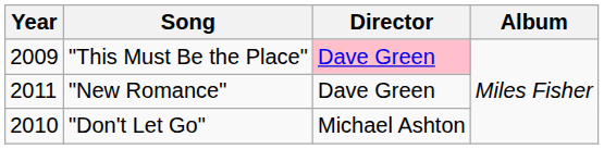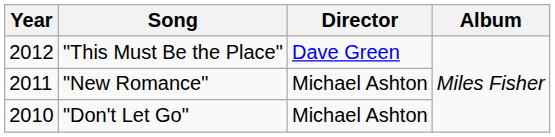"This Must Be the Place" | Year: 2009 -> 2012
"This Must Be the Place" | Director: pink background -> no background
"New Romance" | Director: Dave Green -> Michael Ashton
